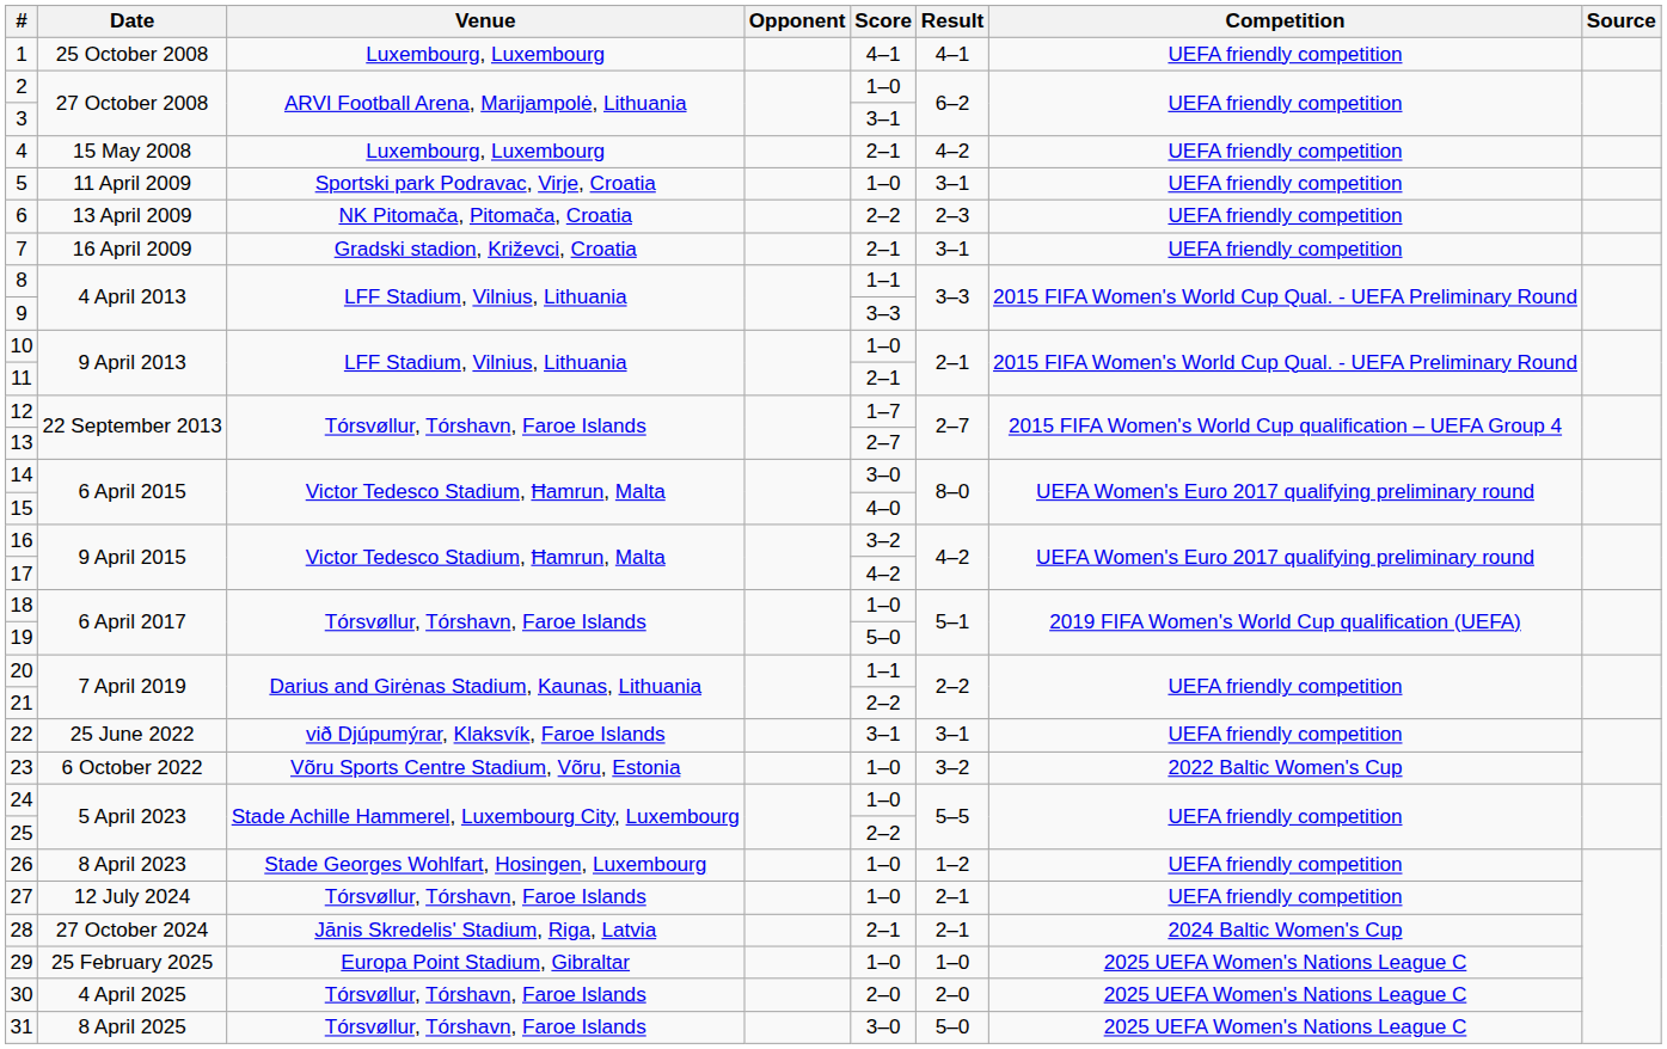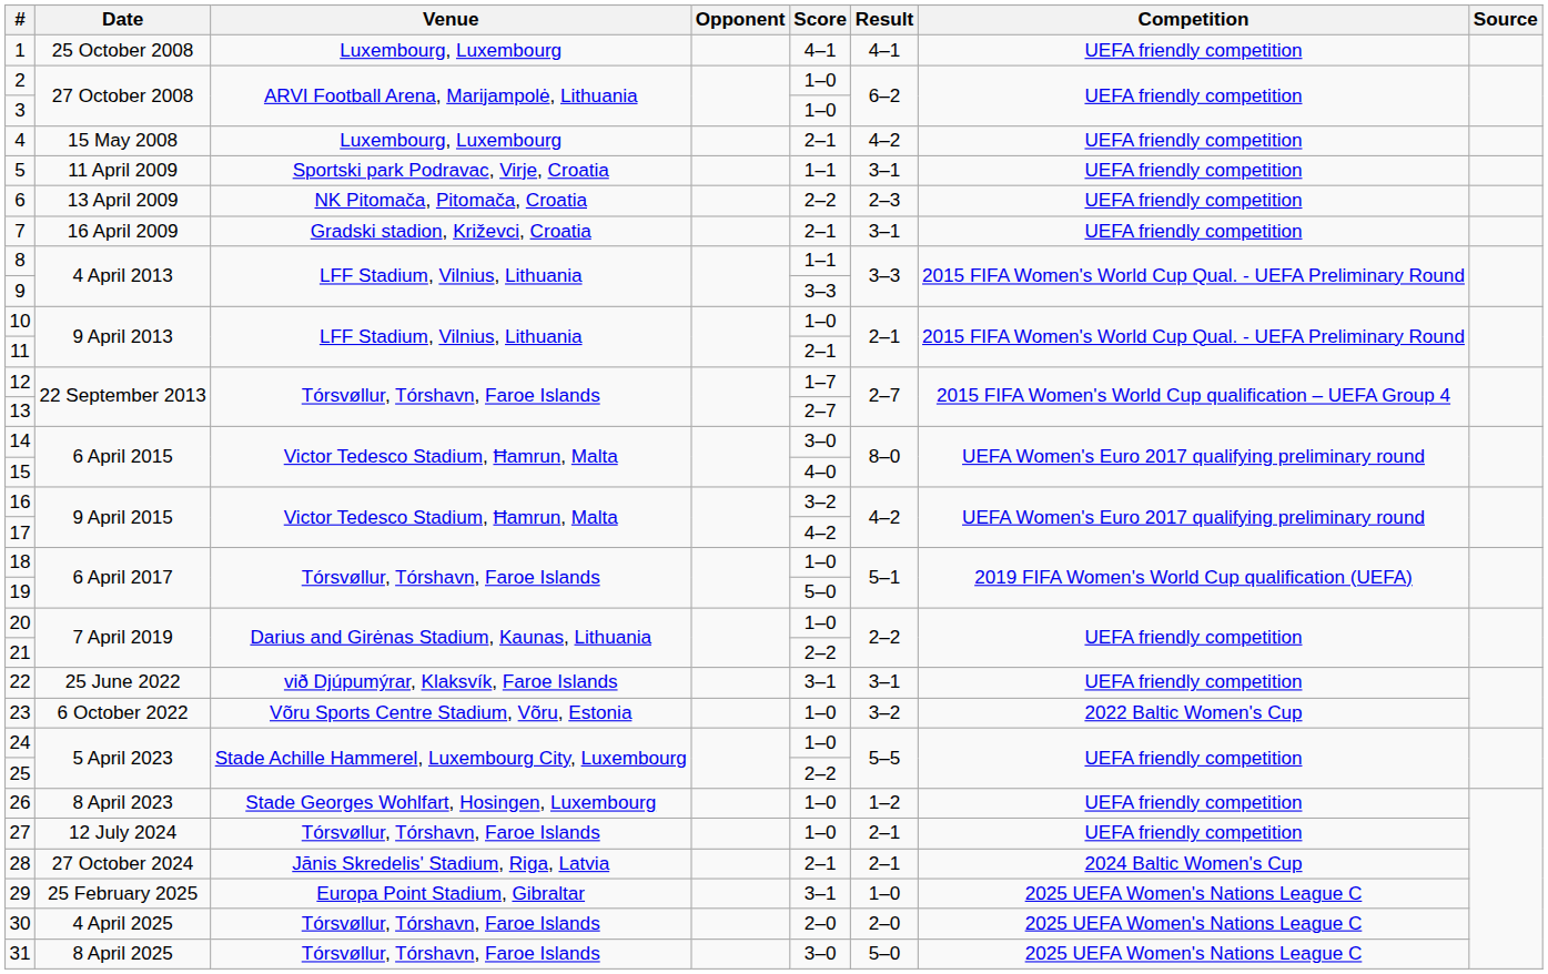3 | Score: 3–1 -> 1–0
5 | Score: 1–0 -> 1–1
20 | Score: 1–1 -> 1–0
29 | Score: 1–0 -> 3–1
